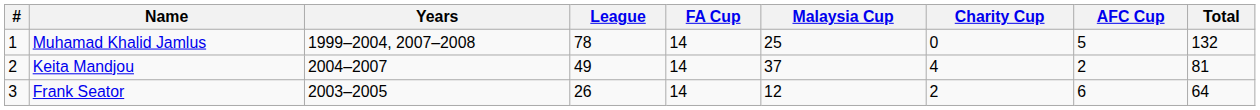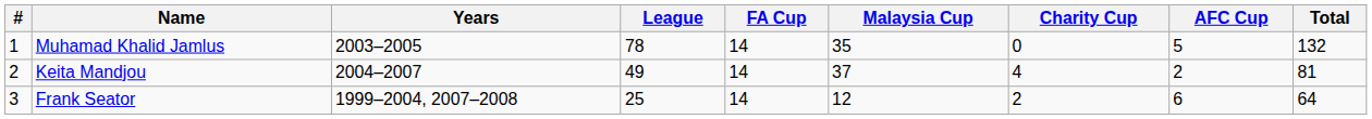Muhamad Khalid Jamlus | Years: 1999–2004, 2007–2008 -> 2003–2005
Muhamad Khalid Jamlus | Malaysia Cup: 25 -> 35
Frank Seator | Years: 2003–2005 -> 1999–2004, 2007–2008
Frank Seator | League: 26 -> 25
